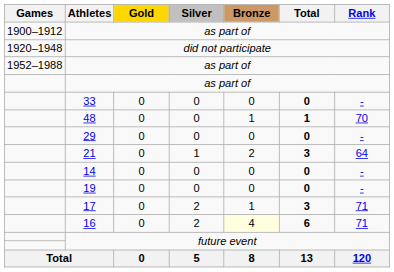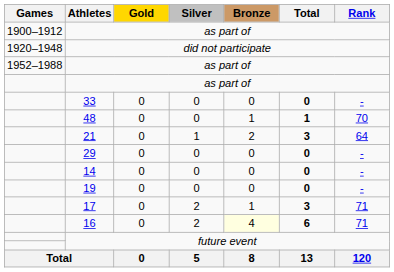rows swapped: 29 <-> 21
